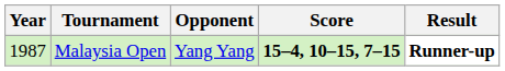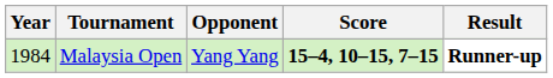Malaysia Open | Year: 1987 -> 1984
